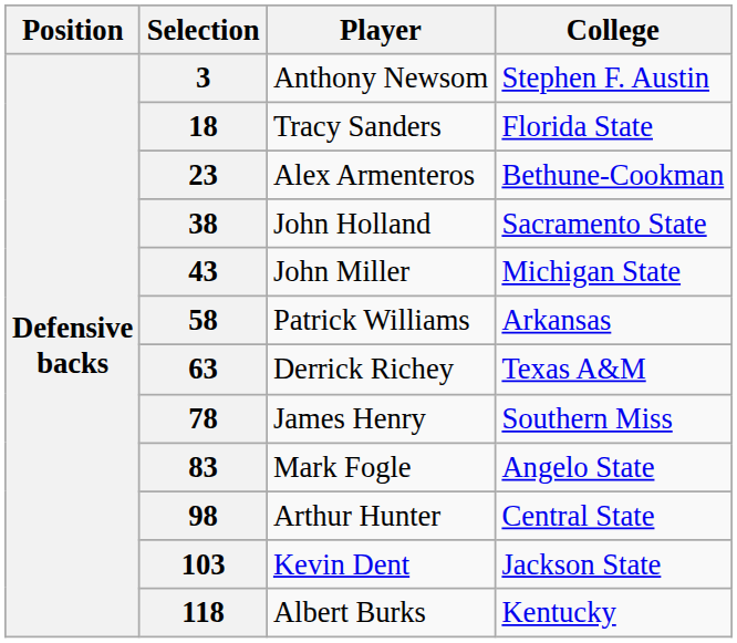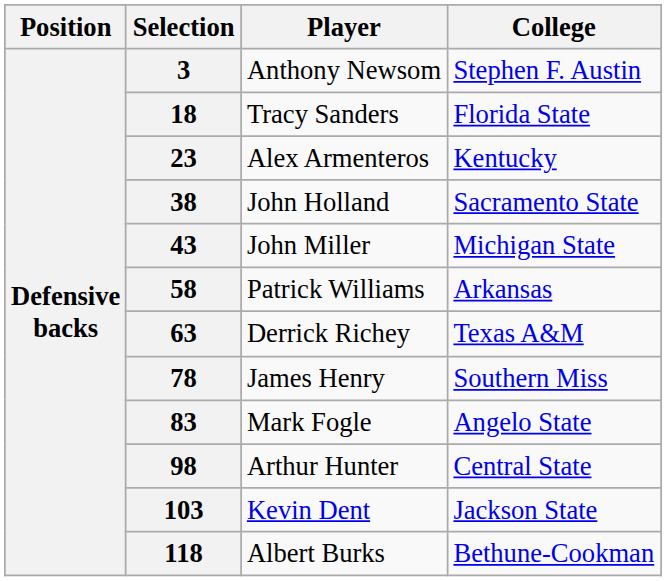23 | College: Bethune-Cookman -> Kentucky
118 | College: Kentucky -> Bethune-Cookman
